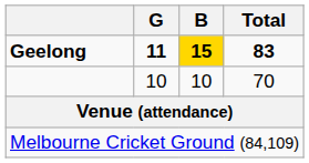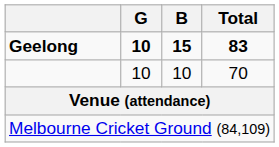Geelong | G: 11 -> 10
Geelong | B: gold background -> no background
